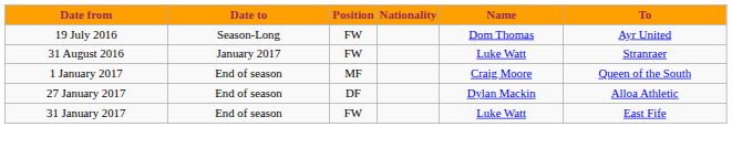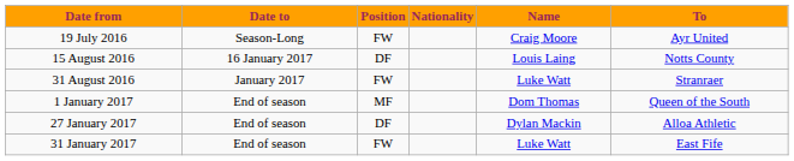19 July 2016 | Name: Dom Thomas -> Craig Moore
+ row: 15 August 2016 | 16 January 2017 | DF | Louis Laing | Notts County
1 January 2017 | Name: Craig Moore -> Dom Thomas
